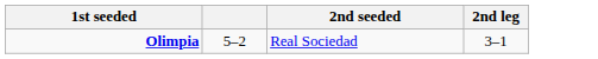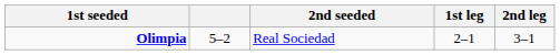+ column: 1st leg | 2–1
